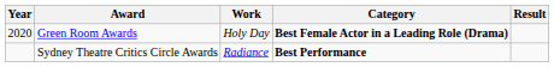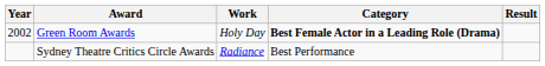Green Room Awards | Year: 2020 -> 2002
Sydney Theatre Critics Circle Awards | Category: bold -> normal
